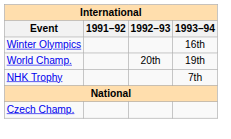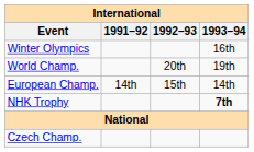+ row: European Champ. | 14th | 15th | 14th
NHK Trophy | 1993–94: normal -> bold
